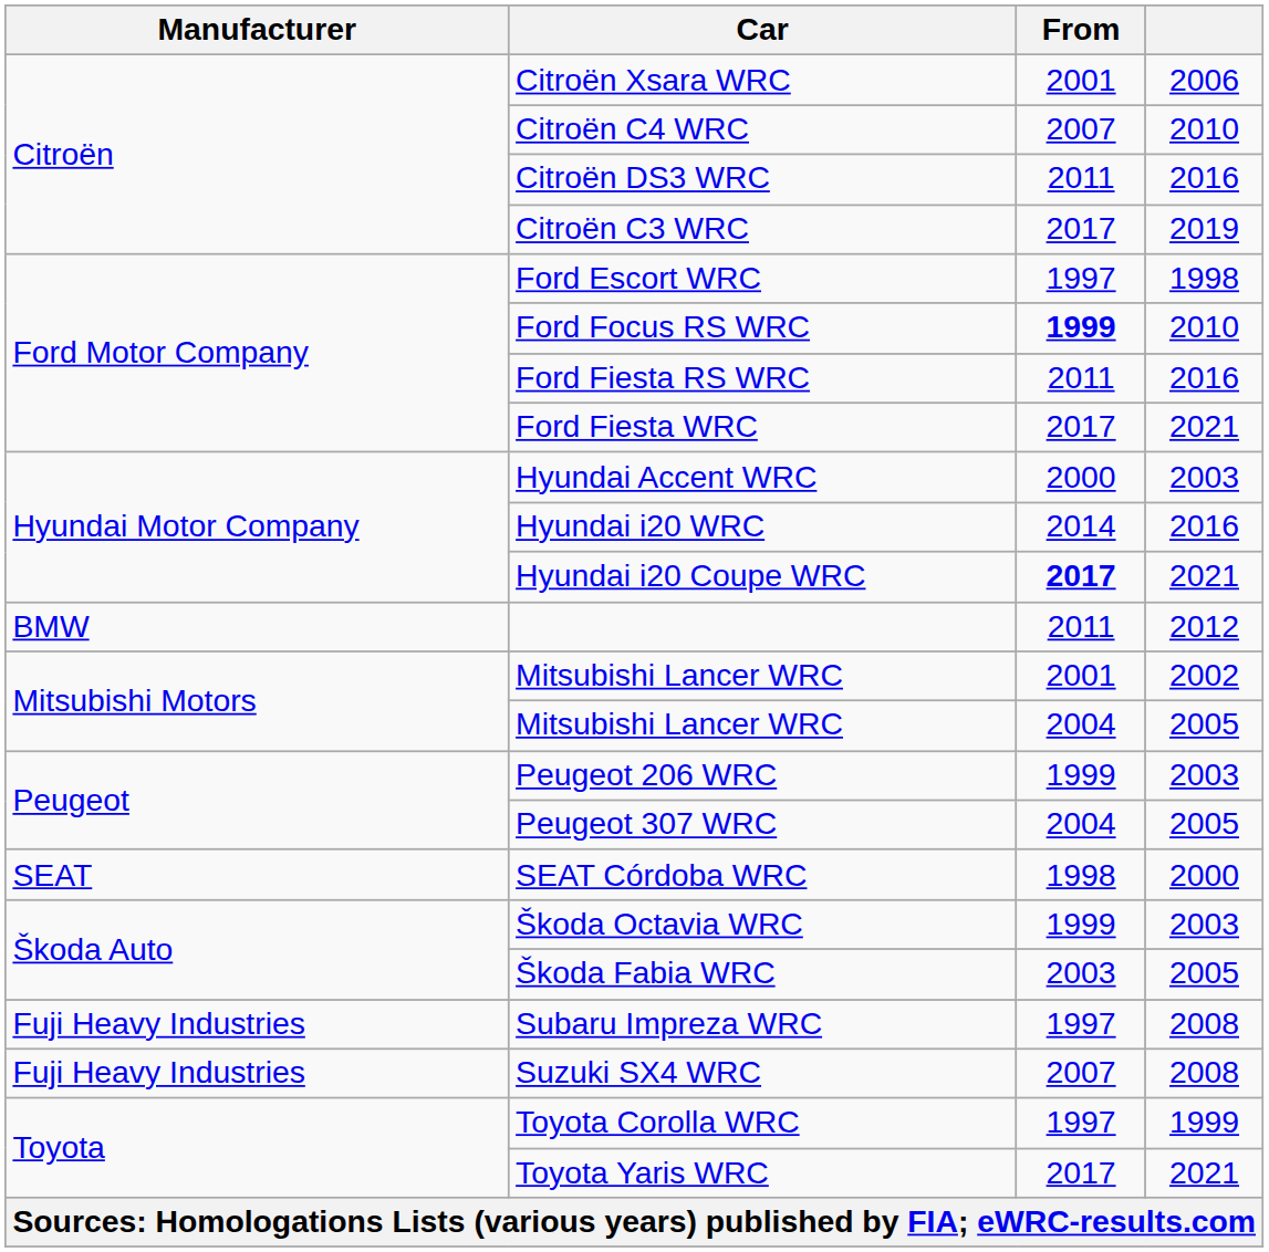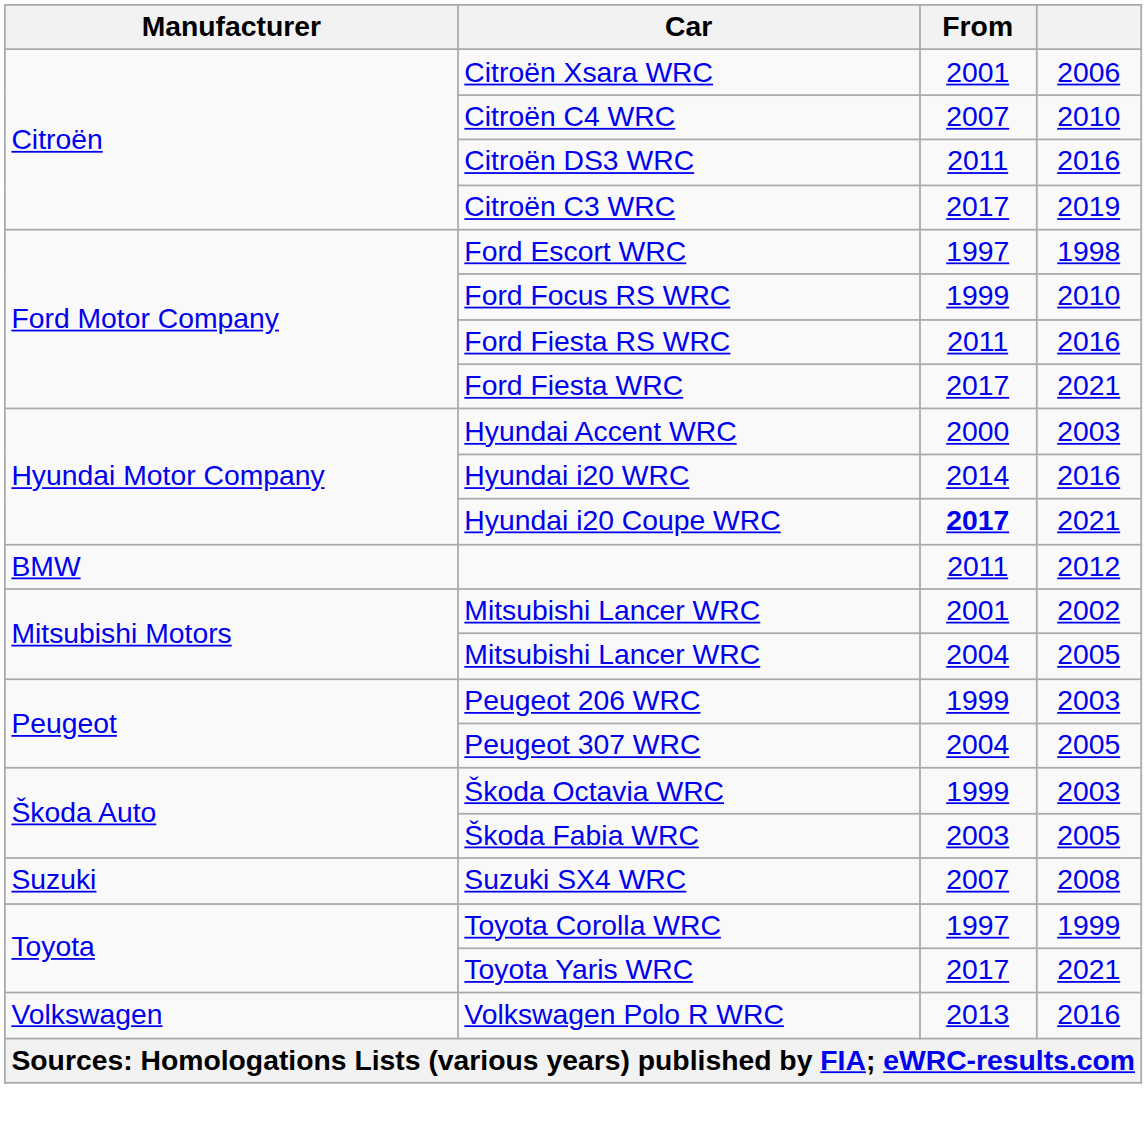Ford Focus RS WRC | From: bold -> normal
- row: SEAT | SEAT Córdoba WRC | 1998 | 2000
- row: Fuji Heavy Industries | Subaru Impreza WRC | 1997 | 2008
Suzuki SX4 WRC | Manufacturer: Fuji Heavy Industries -> Suzuki
+ row: Volkswagen | Volkswagen Polo R WRC | 2013 | 2016
